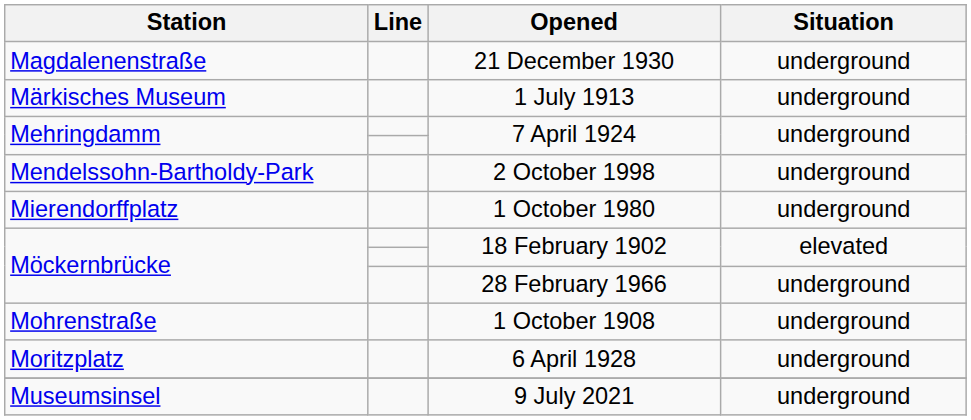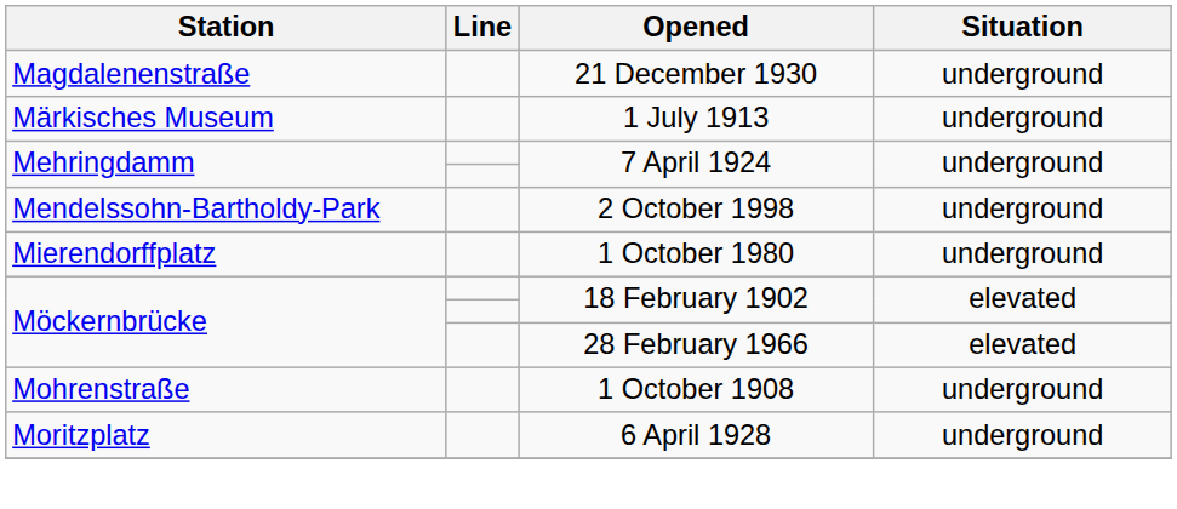28 February 1966 | Situation: underground -> elevated
- row: Museumsinsel | 9 July 2021 | underground
